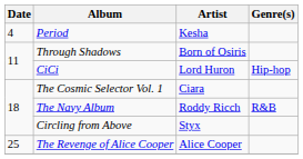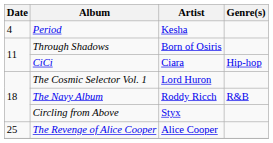CiCi | Artist: Lord Huron -> Ciara
The Cosmic Selector Vol. 1 | Artist: Ciara -> Lord Huron
